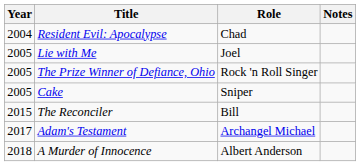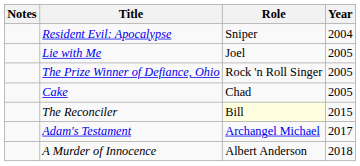columns swapped: Year <-> Notes
Resident Evil: Apocalypse | Role: Chad -> Sniper
Cake | Role: Sniper -> Chad
The Reconciler | Role: no background -> lightyellow background
